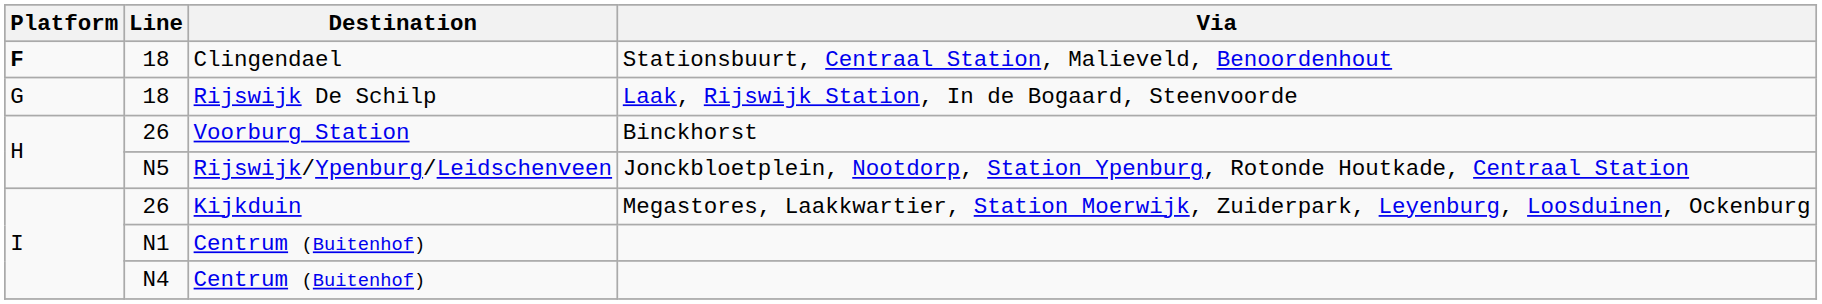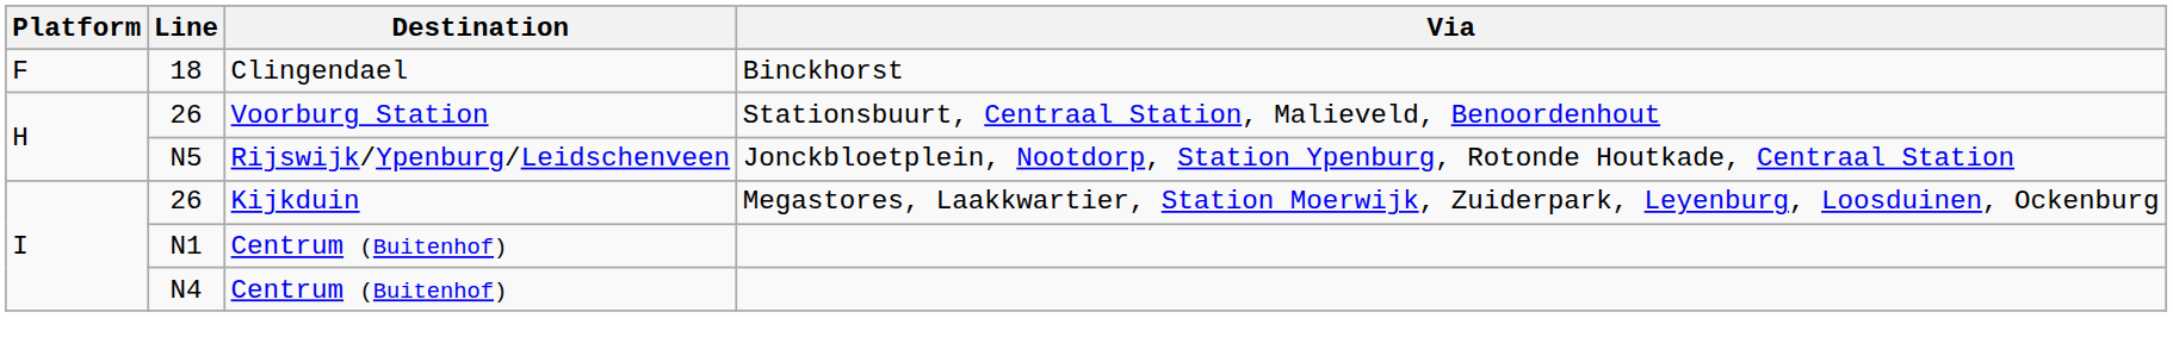Clingendael | Platform: bold -> normal
Clingendael | Via: Stationsbuurt, Centraal Station, Malieveld, Benoordenhout -> Binckhorst
- row: G | 18 | Rijswijk De Schilp | Laak, Rijswijk Station, In de Bogaard, Steenvoorde
Voorburg Station | Via: Binckhorst -> Stationsbuurt, Centraal Station, Malieveld, Benoordenhout
